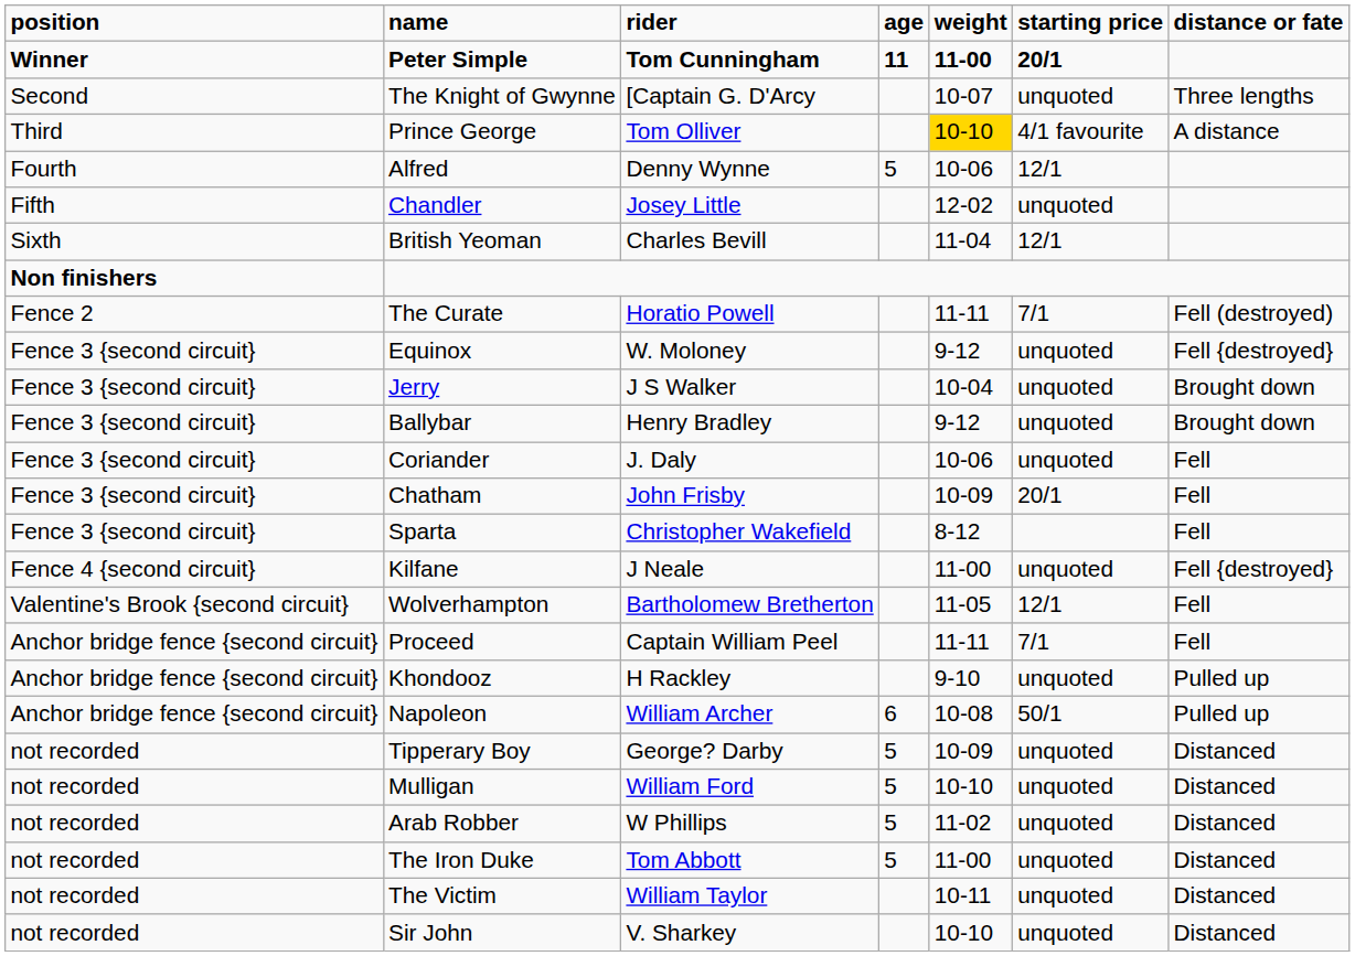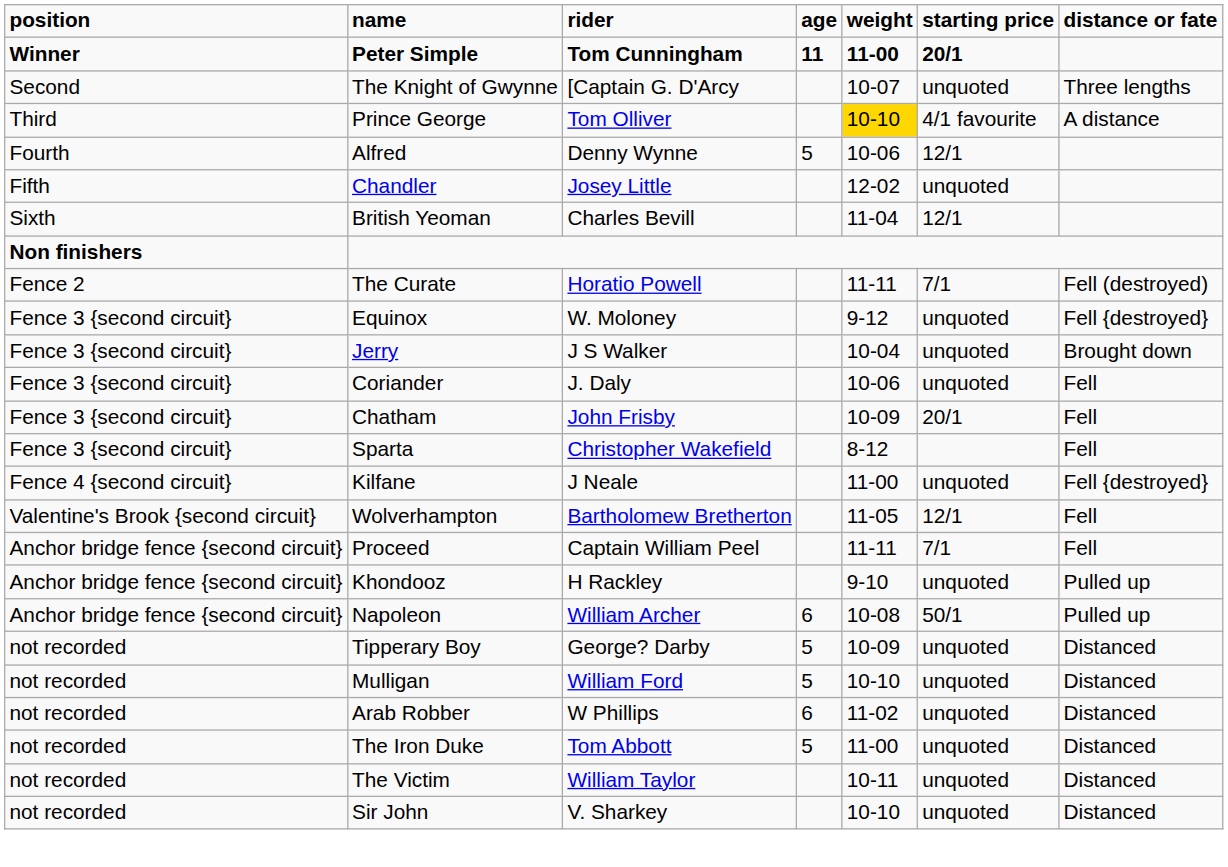- row: Fence 3 {second circuit} | Ballybar | Henry Bradley | 9-12 | unquoted | Brought down
Arab Robber | age: 5 -> 6
